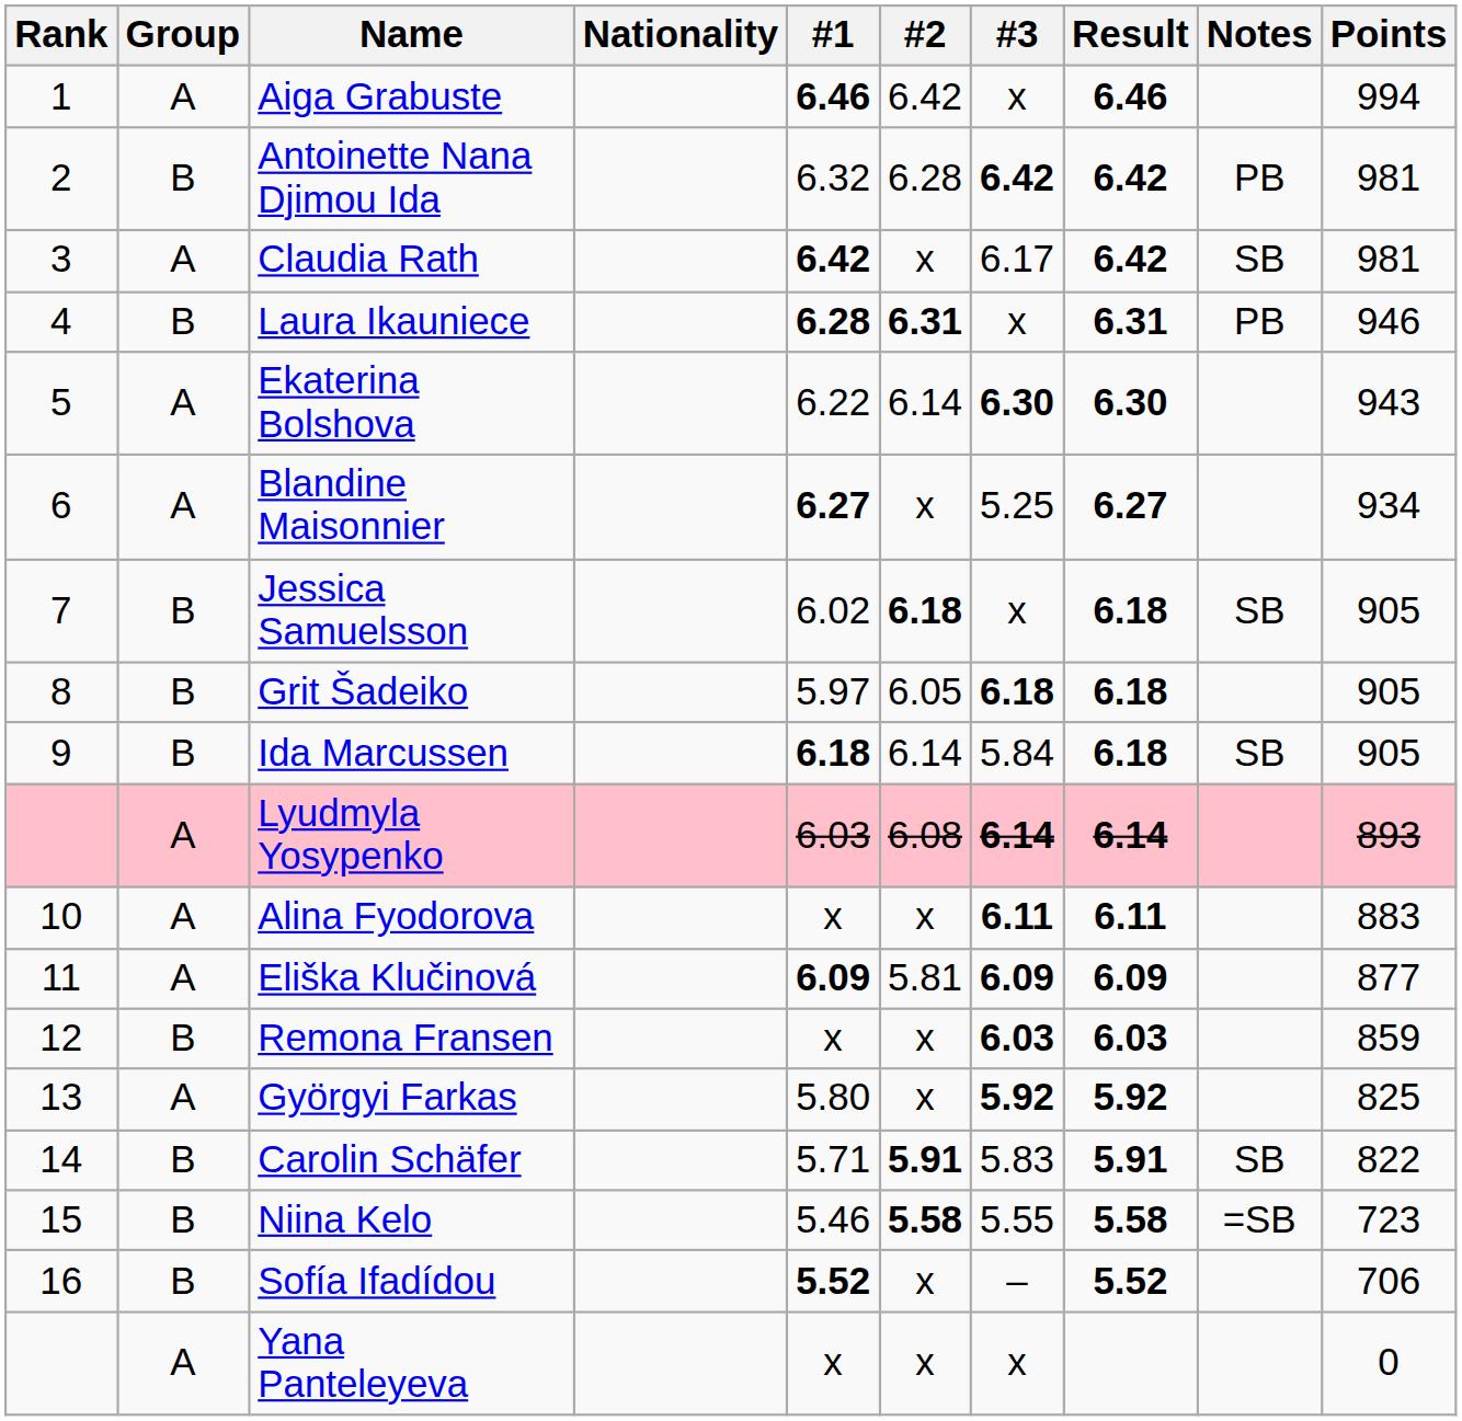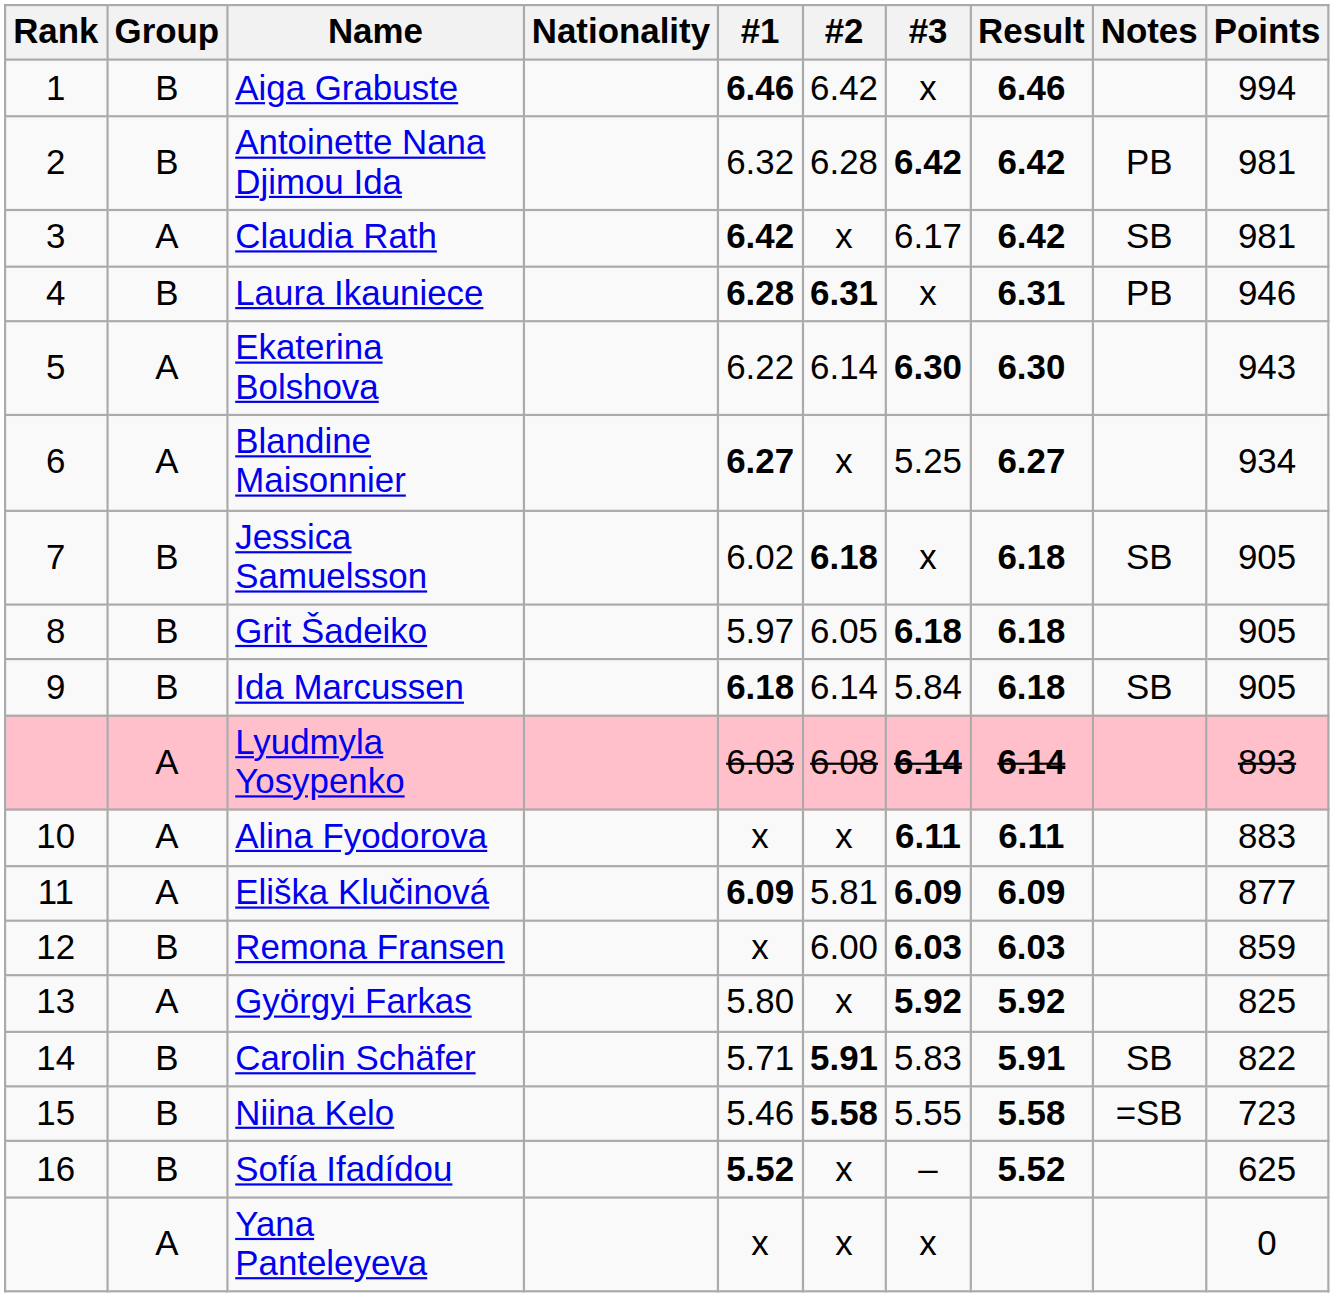Aiga Grabuste | Group: A -> B
Remona Fransen | #2: x -> 6.00
Sofía Ifadídou | Points: 706 -> 625
